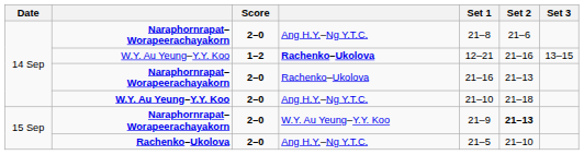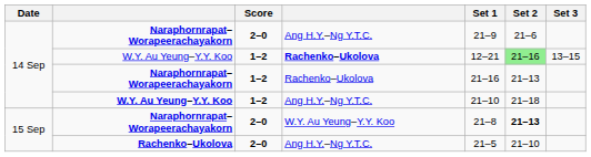Naraphornrapat–Worapeerachayakorn / Ang H.Y.–Ng Y.T.C. | Set 1: 21–8 -> 21–9
W.Y. Au Yeung–Y.Y. Koo / Rachenko–Ukolova | Set 2: no background -> lightgreen background
Naraphornrapat–Worapeerachayakorn / Rachenko–Ukolova | Score: 2–0 -> 1–2
W.Y. Au Yeung–Y.Y. Koo / Ang H.Y.–Ng Y.T.C. | Score: 2–0 -> 1–2
Naraphornrapat–Worapeerachayakorn / W.Y. Au Yeung–Y.Y. Koo | Set 1: 21–9 -> 21–8
